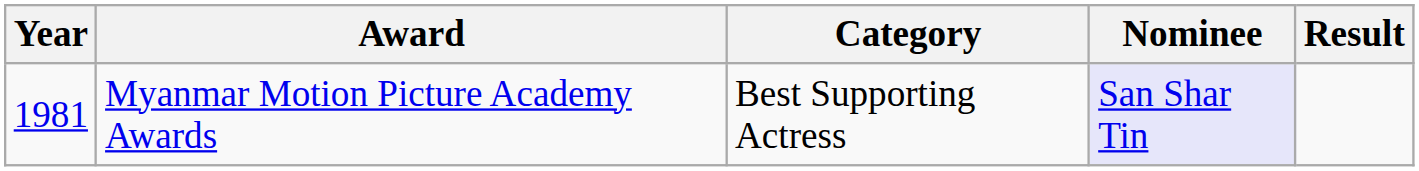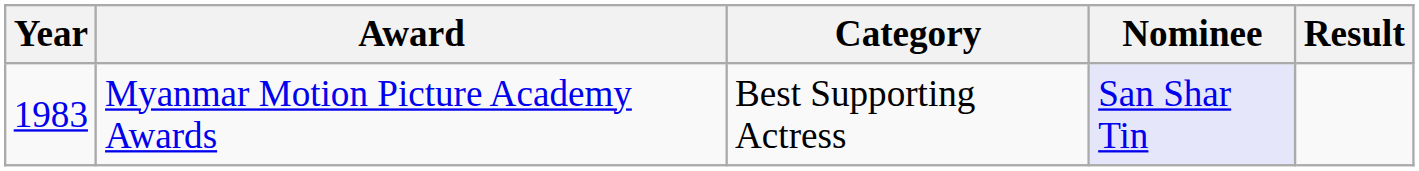Myanmar Motion Picture Academy Awards | Year: 1981 -> 1983
